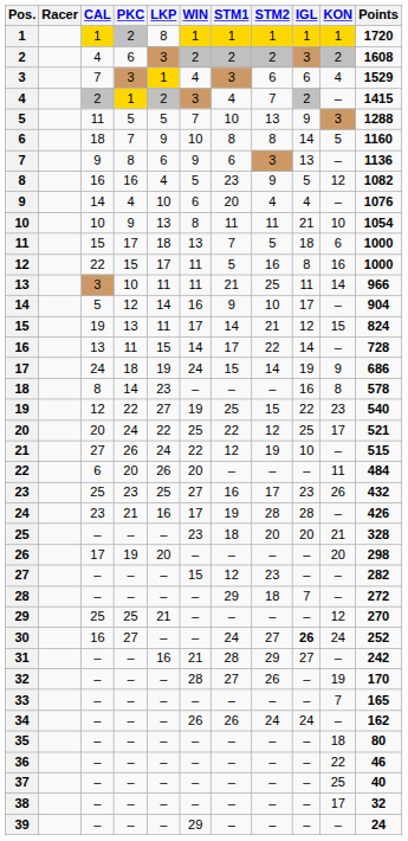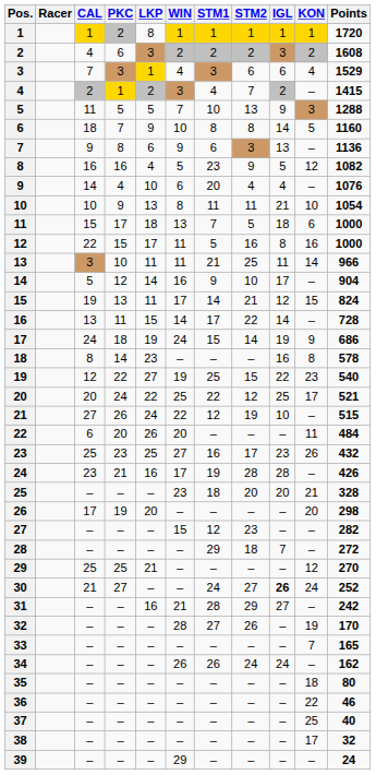30 | CAL: 16 -> 21
